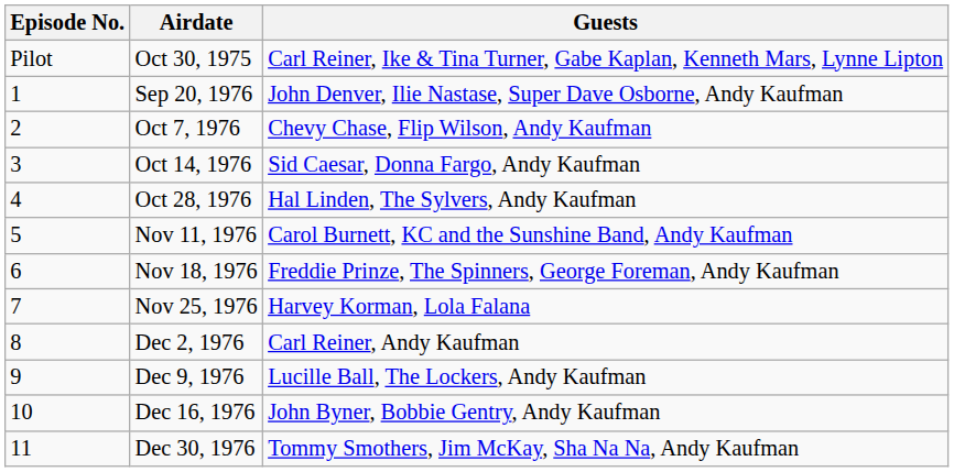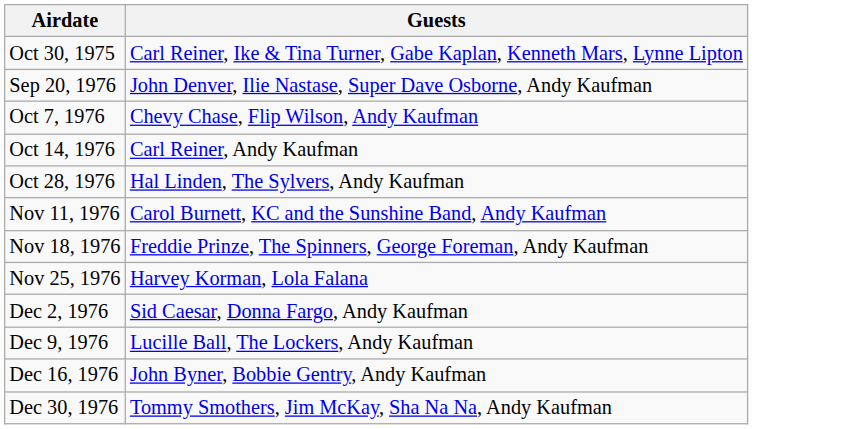- column: Episode No. | Pilot | 1 | 2 | 3 | 4 | 5 | 6 | 7 | 8 | 9 | 10 | 11
Oct 14, 1976 | Guests: Sid Caesar, Donna Fargo, Andy Kaufman -> Carl Reiner, Andy Kaufman
Dec 2, 1976 | Guests: Carl Reiner, Andy Kaufman -> Sid Caesar, Donna Fargo, Andy Kaufman
